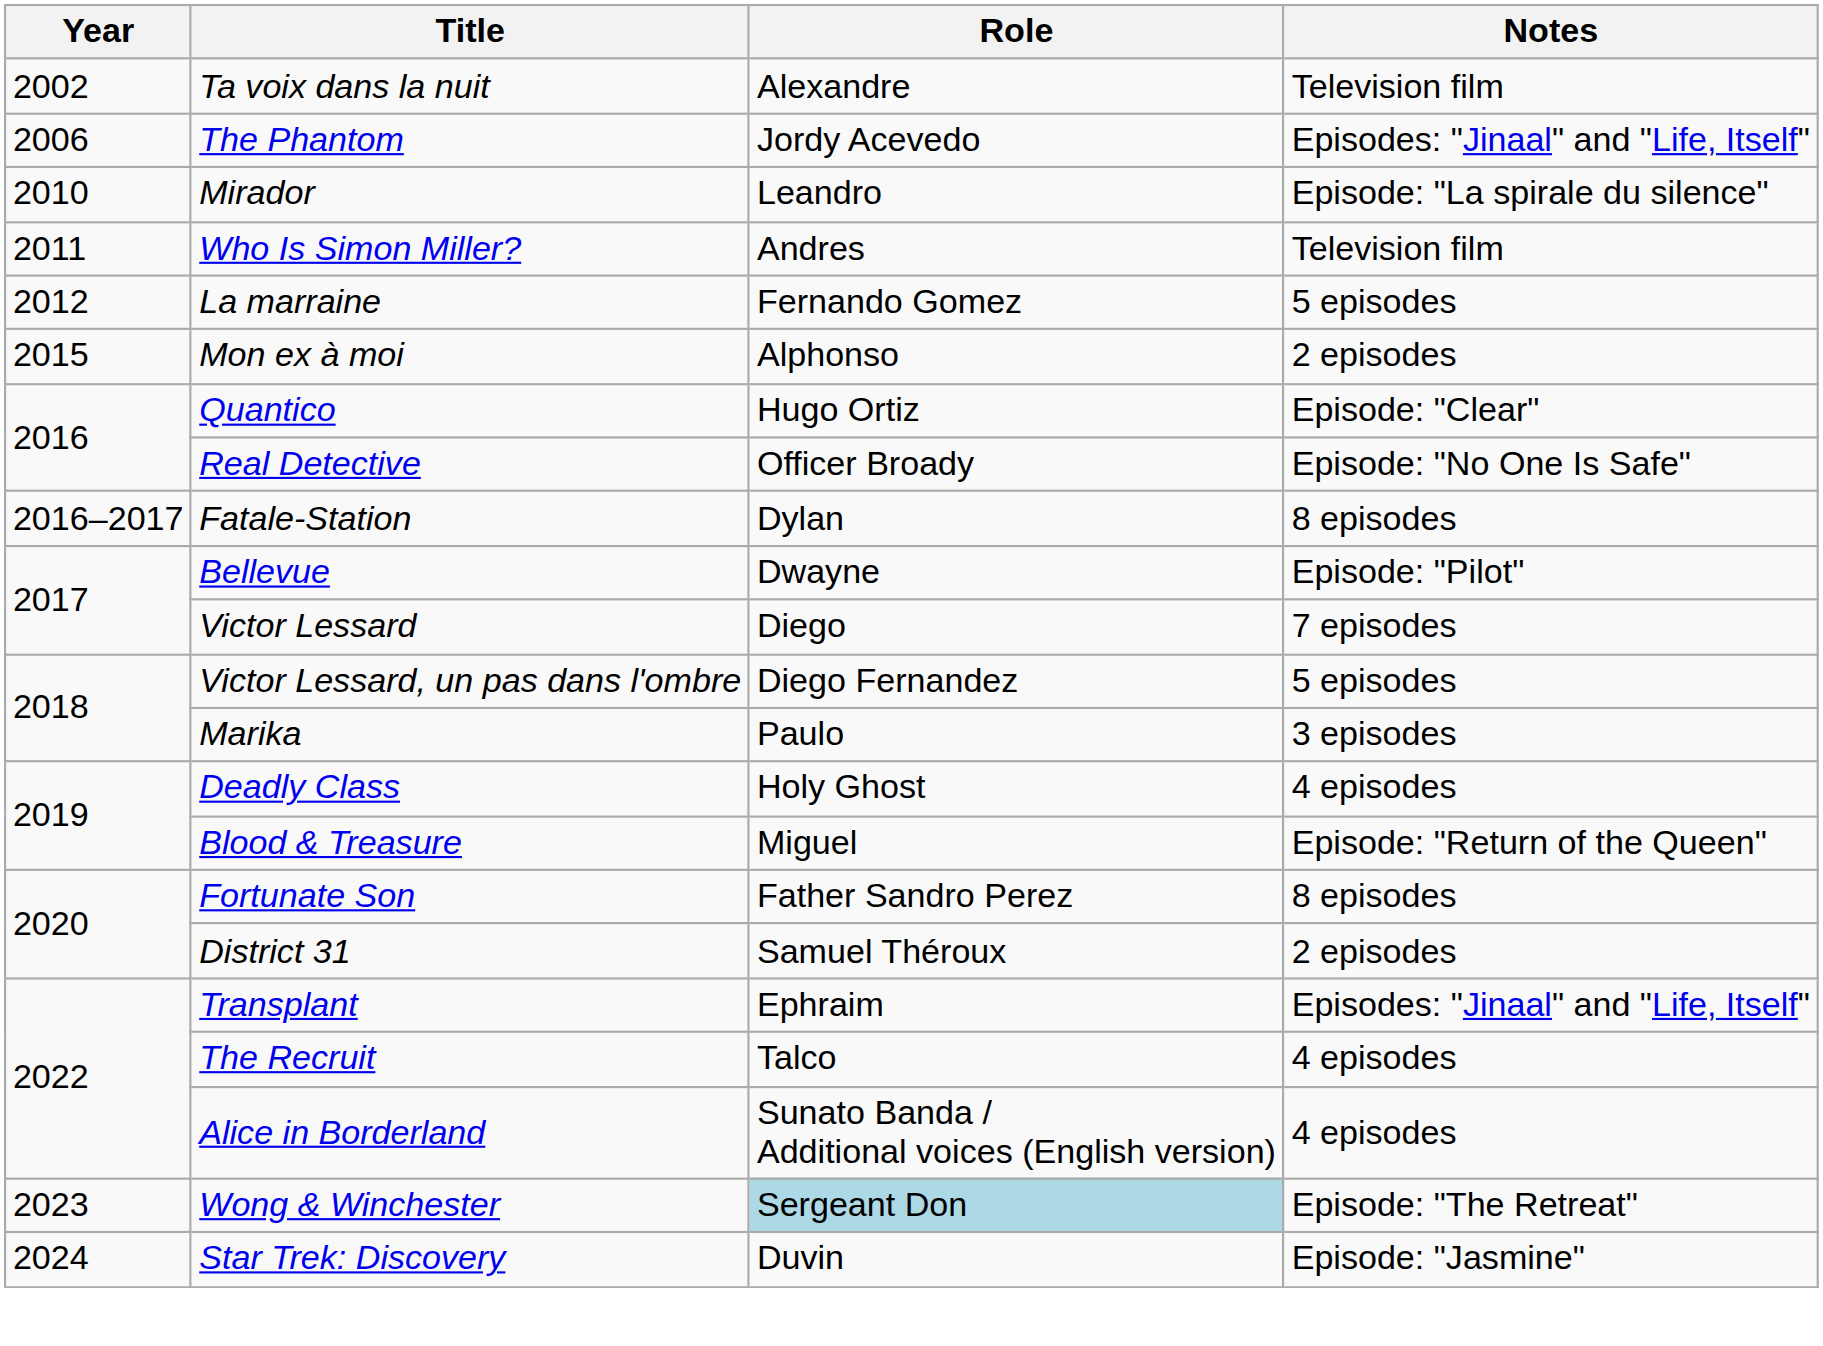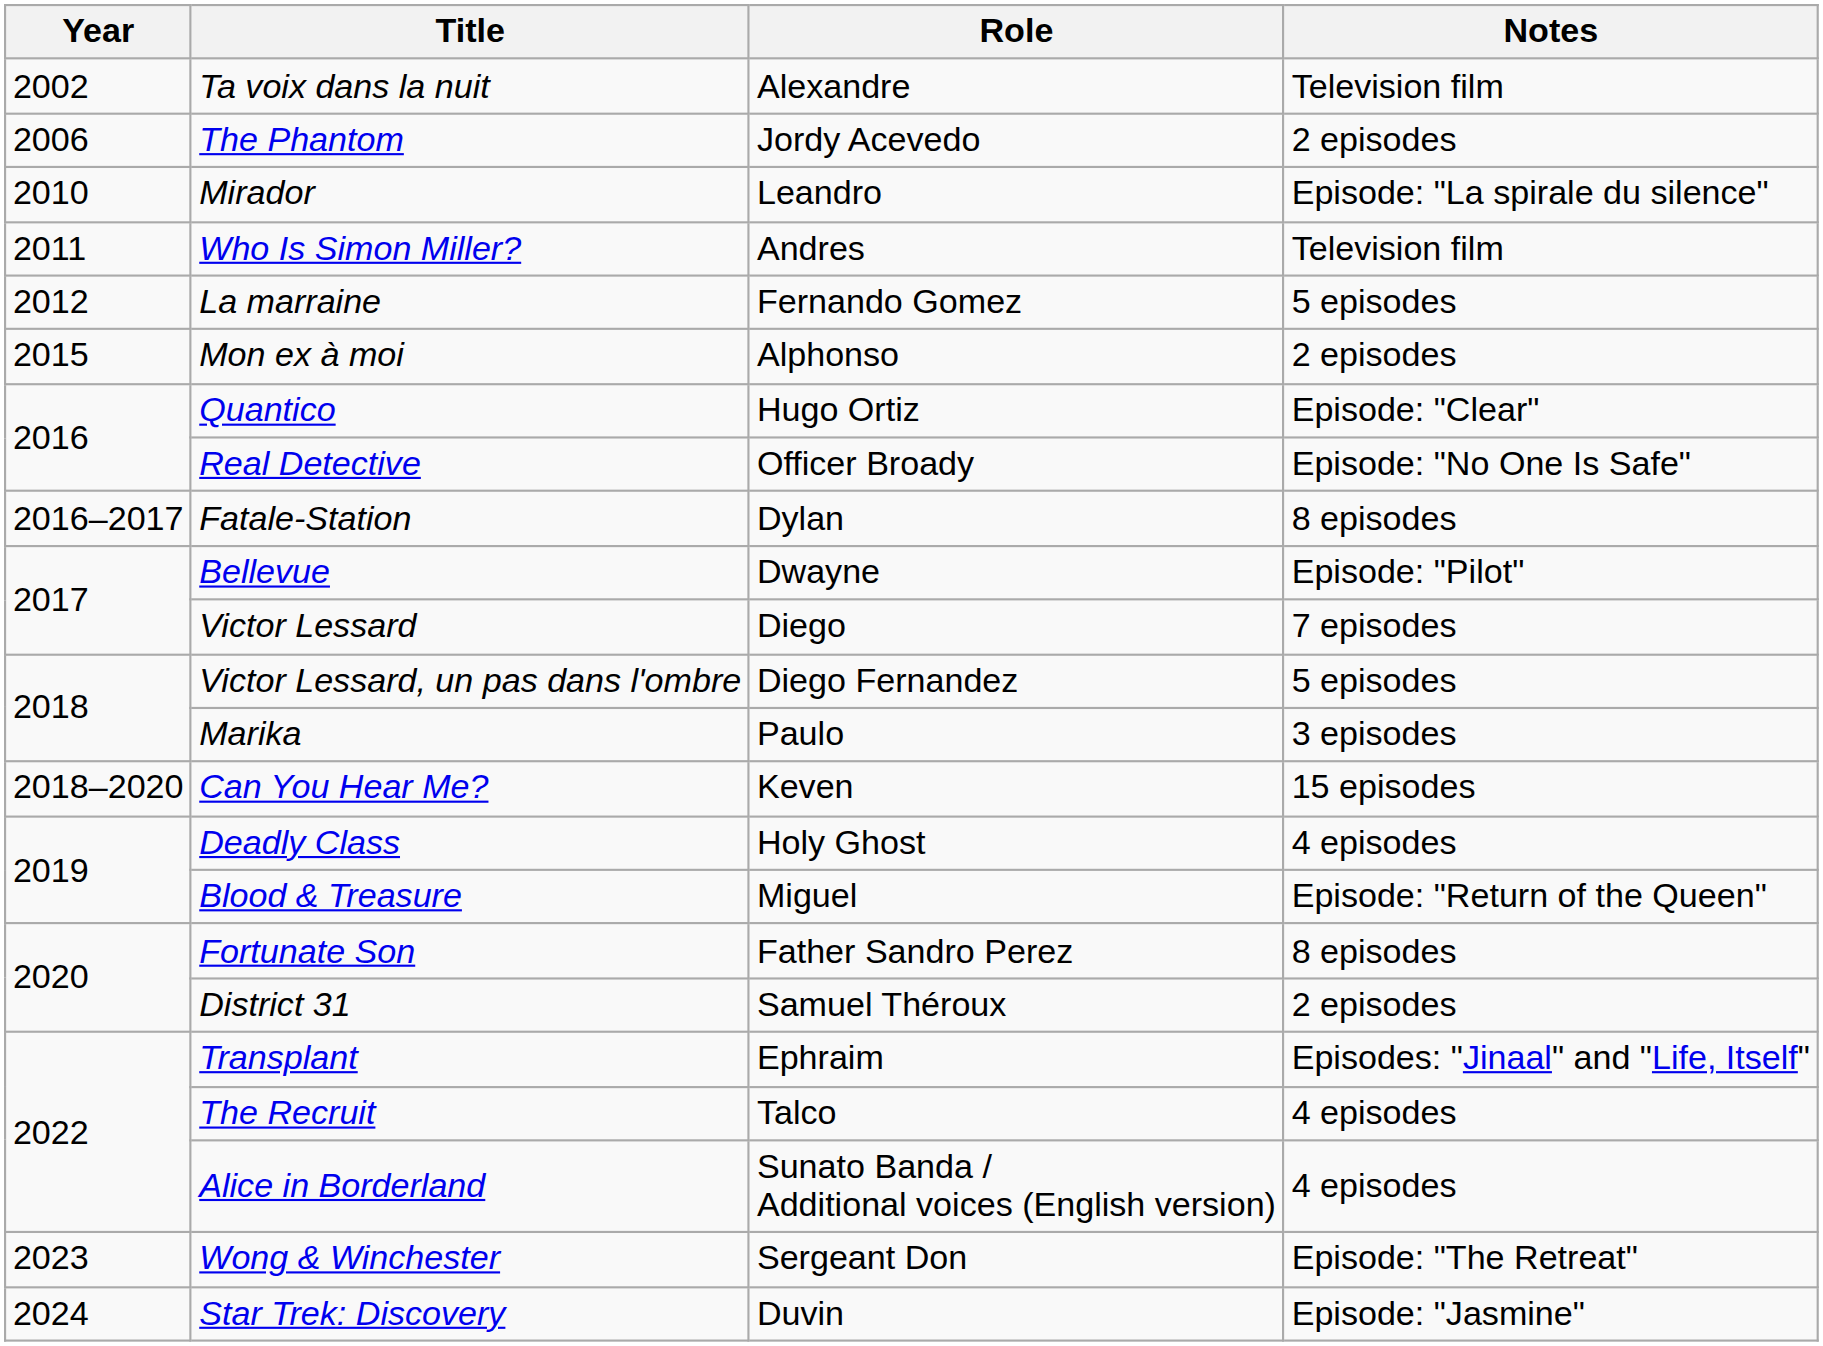The Phantom | Notes: Episodes: "Jinaal" and "Life, Itself" -> 2 episodes
+ row: 2018–2020 | Can You Hear Me? | Keven | 15 episodes
Wong & Winchester | Role: lightblue background -> no background
